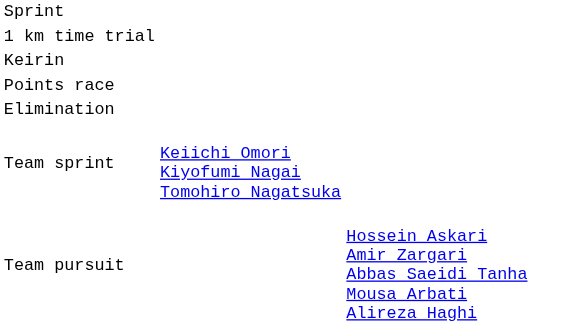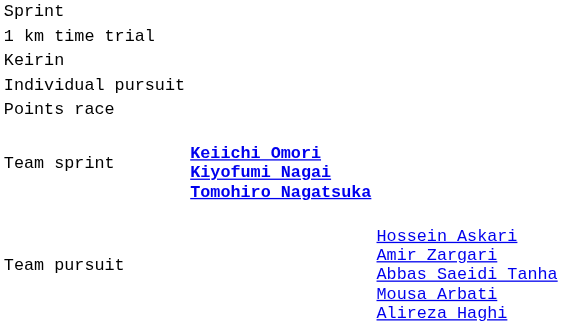+ row: Individual pursuit
- row: Elimination
Team sprint | column 2: normal -> bold
